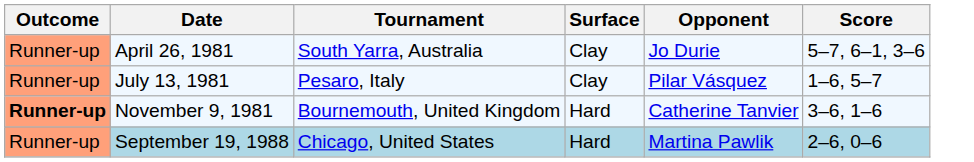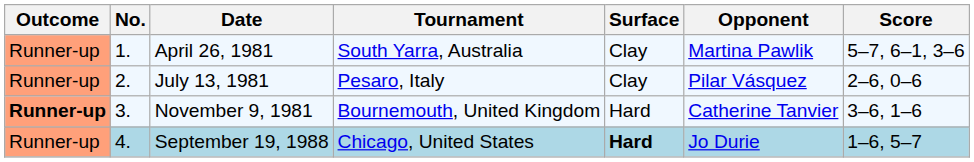+ column: No. | 1. | 2. | 3. | 4.
April 26, 1981 | Opponent: Jo Durie -> Martina Pawlik
July 13, 1981 | Score: 1–6, 5–7 -> 2–6, 0–6
September 19, 1988 | Surface: normal -> bold
September 19, 1988 | Opponent: Martina Pawlik -> Jo Durie
September 19, 1988 | Score: 2–6, 0–6 -> 1–6, 5–7
